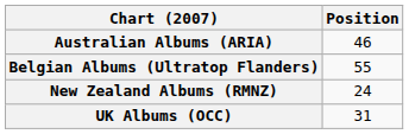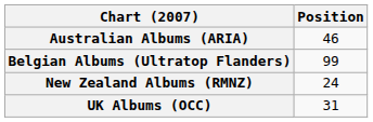Belgian Albums (Ultratop Flanders) | Position: 55 -> 99
